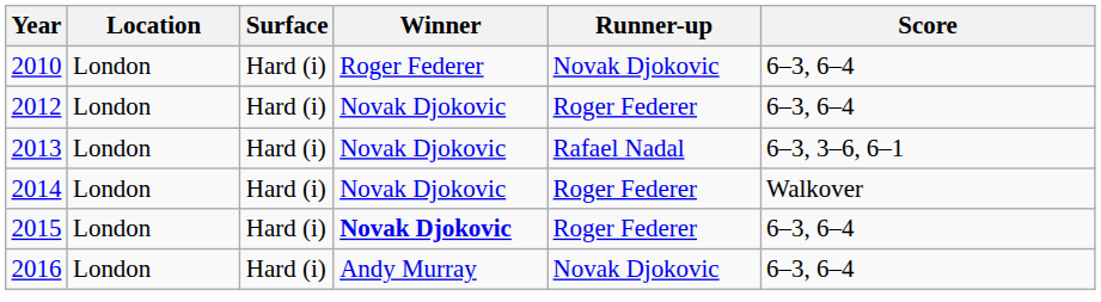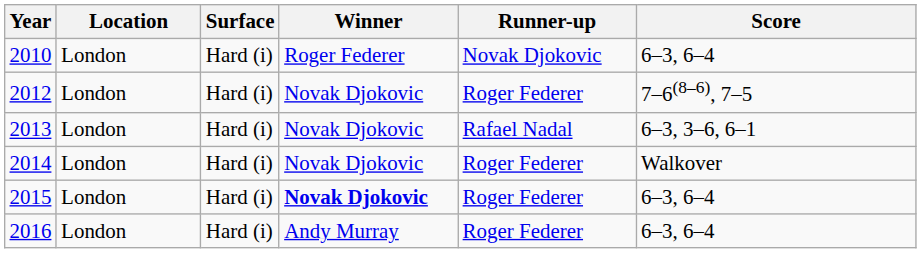2012 | Score: 6–3, 6–4 -> 7–6(8–6), 7–5
2016 | Runner-up: Novak Djokovic -> Roger Federer
